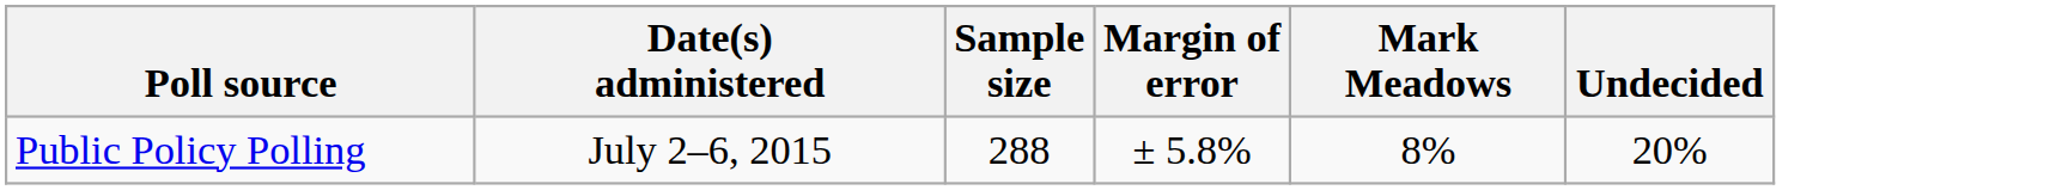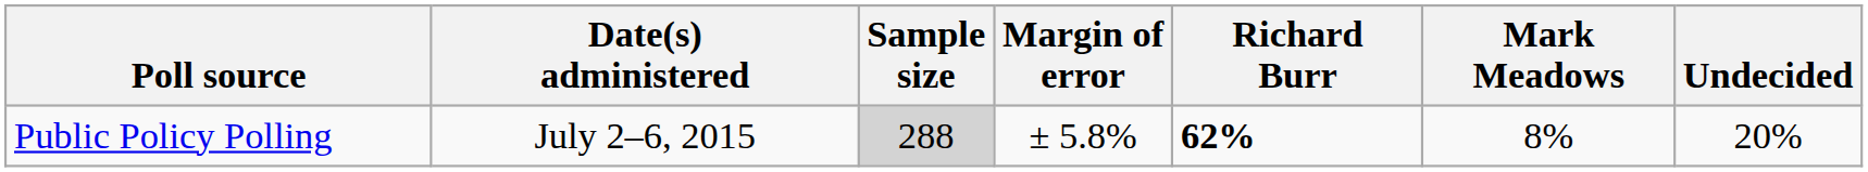+ column: Richard Burr | 62%
Public Policy Polling | Sample size: no background -> lightgrey background
